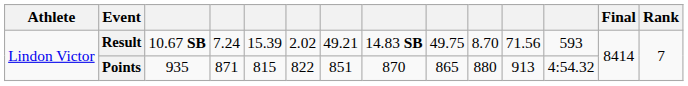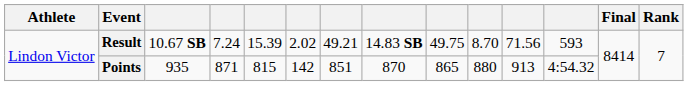Points | column 6: 822 -> 142
